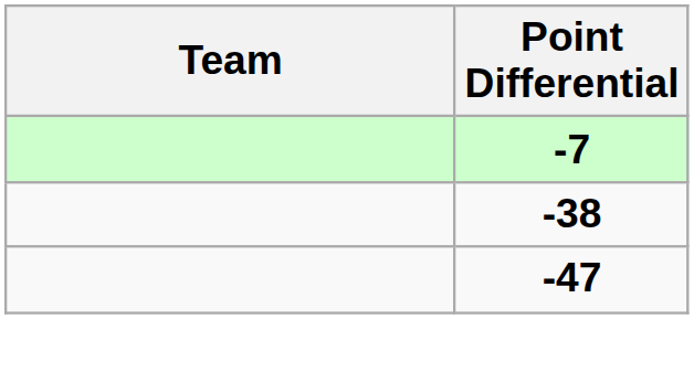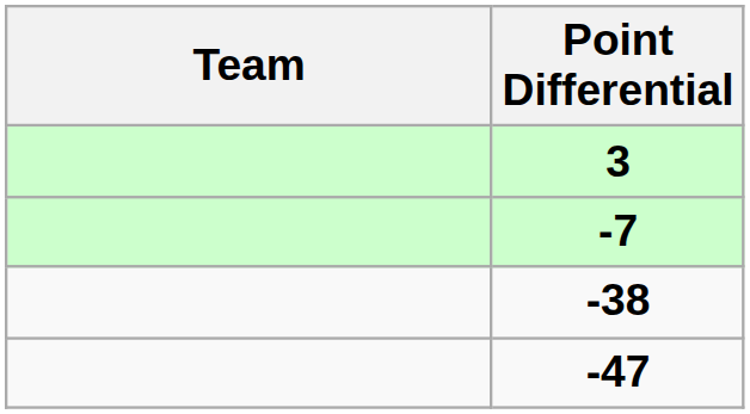+ row: 3
